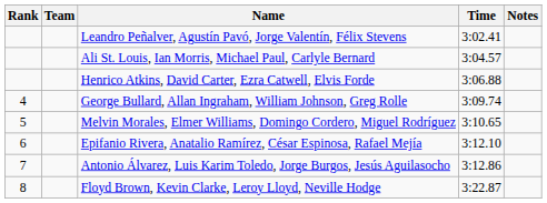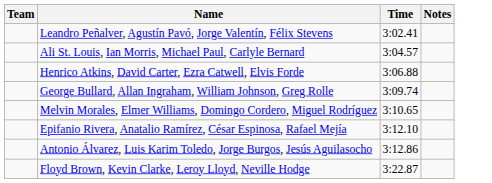- column: Rank | 4 | 5 | 6 | 7 | 8
